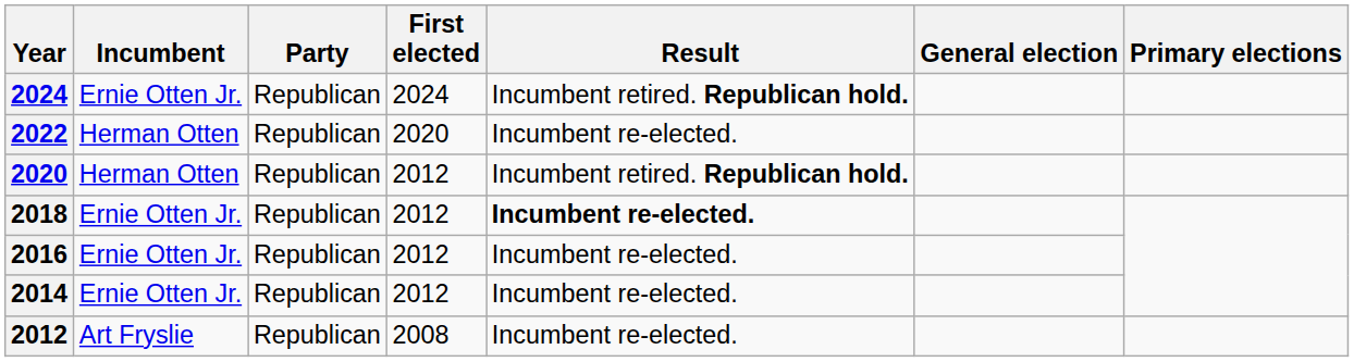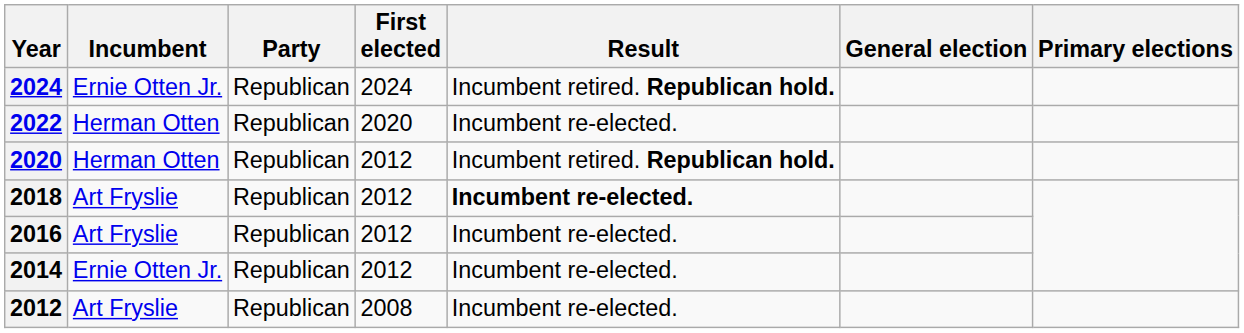2018 | Incumbent: Ernie Otten Jr. -> Art Fryslie
2016 | Incumbent: Ernie Otten Jr. -> Art Fryslie
